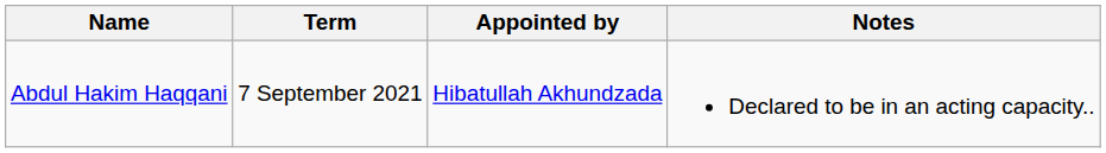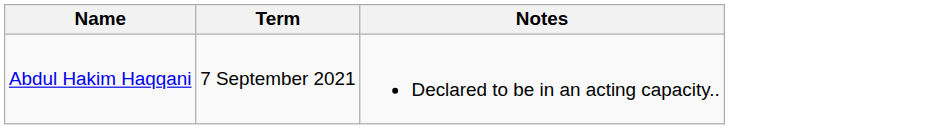- column: Appointed by | Hibatullah Akhundzada
